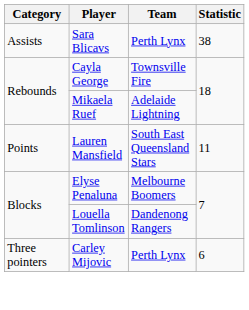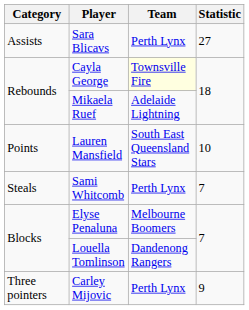Sara Blicavs | Statistic: 38 -> 27
Cayla George | Team: no background -> lightyellow background
Lauren Mansfield | Statistic: 11 -> 10
+ row: Steals | Sami Whitcomb | Perth Lynx | 7
Carley Mijovic | Statistic: 6 -> 9
